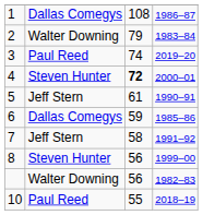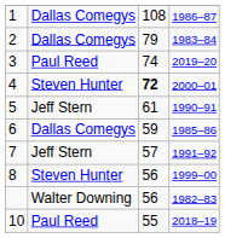2 | column 2: Walter Downing -> Dallas Comegys
7 | column 3: 58 -> 57
